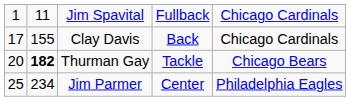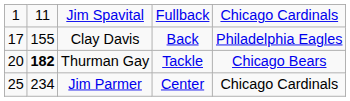Clay Davis | column 5: Chicago Cardinals -> Philadelphia Eagles
Jim Parmer | column 5: Philadelphia Eagles -> Chicago Cardinals
